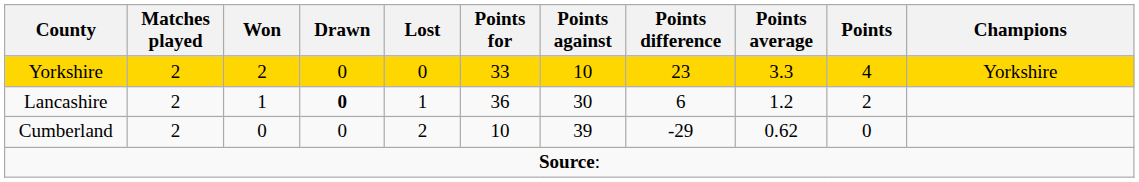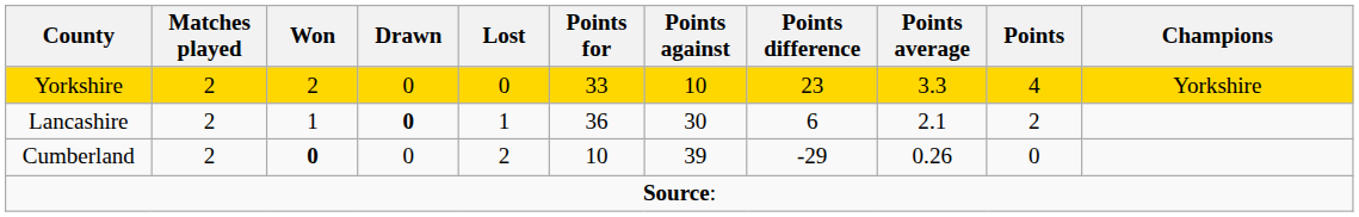Lancashire | Points average: 1.2 -> 2.1
Cumberland | Won: normal -> bold
Cumberland | Points average: 0.62 -> 0.26
